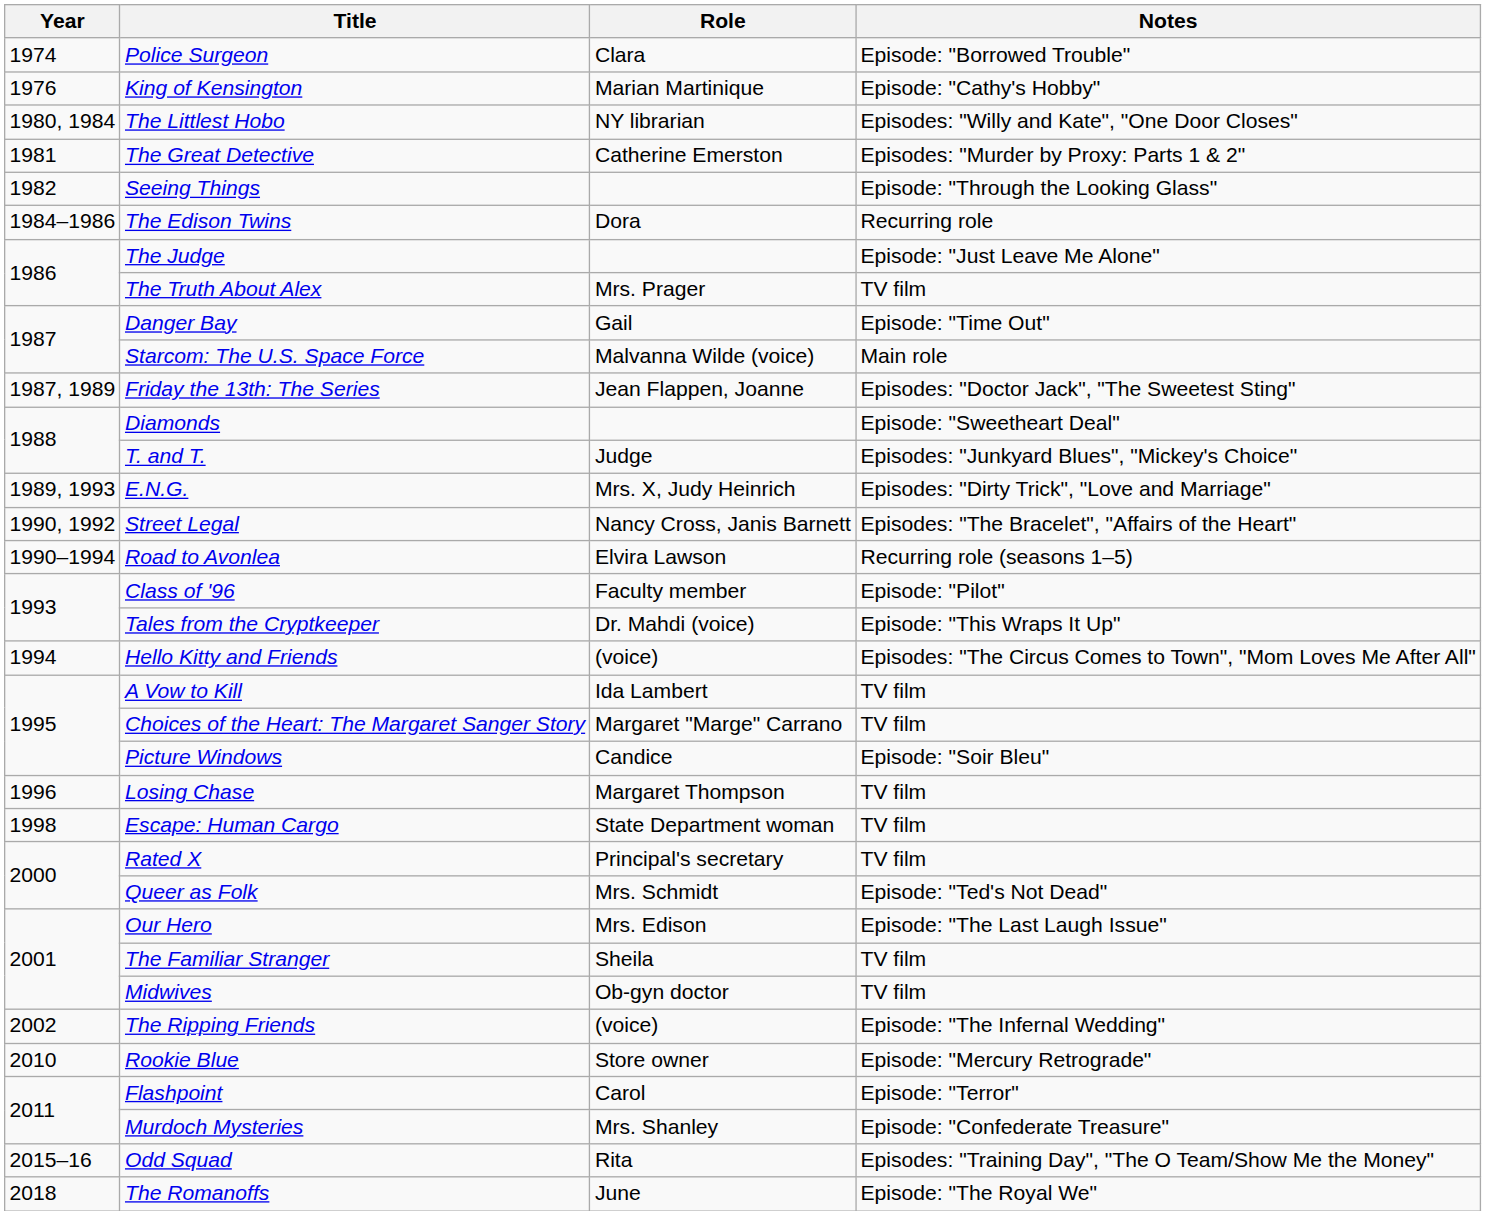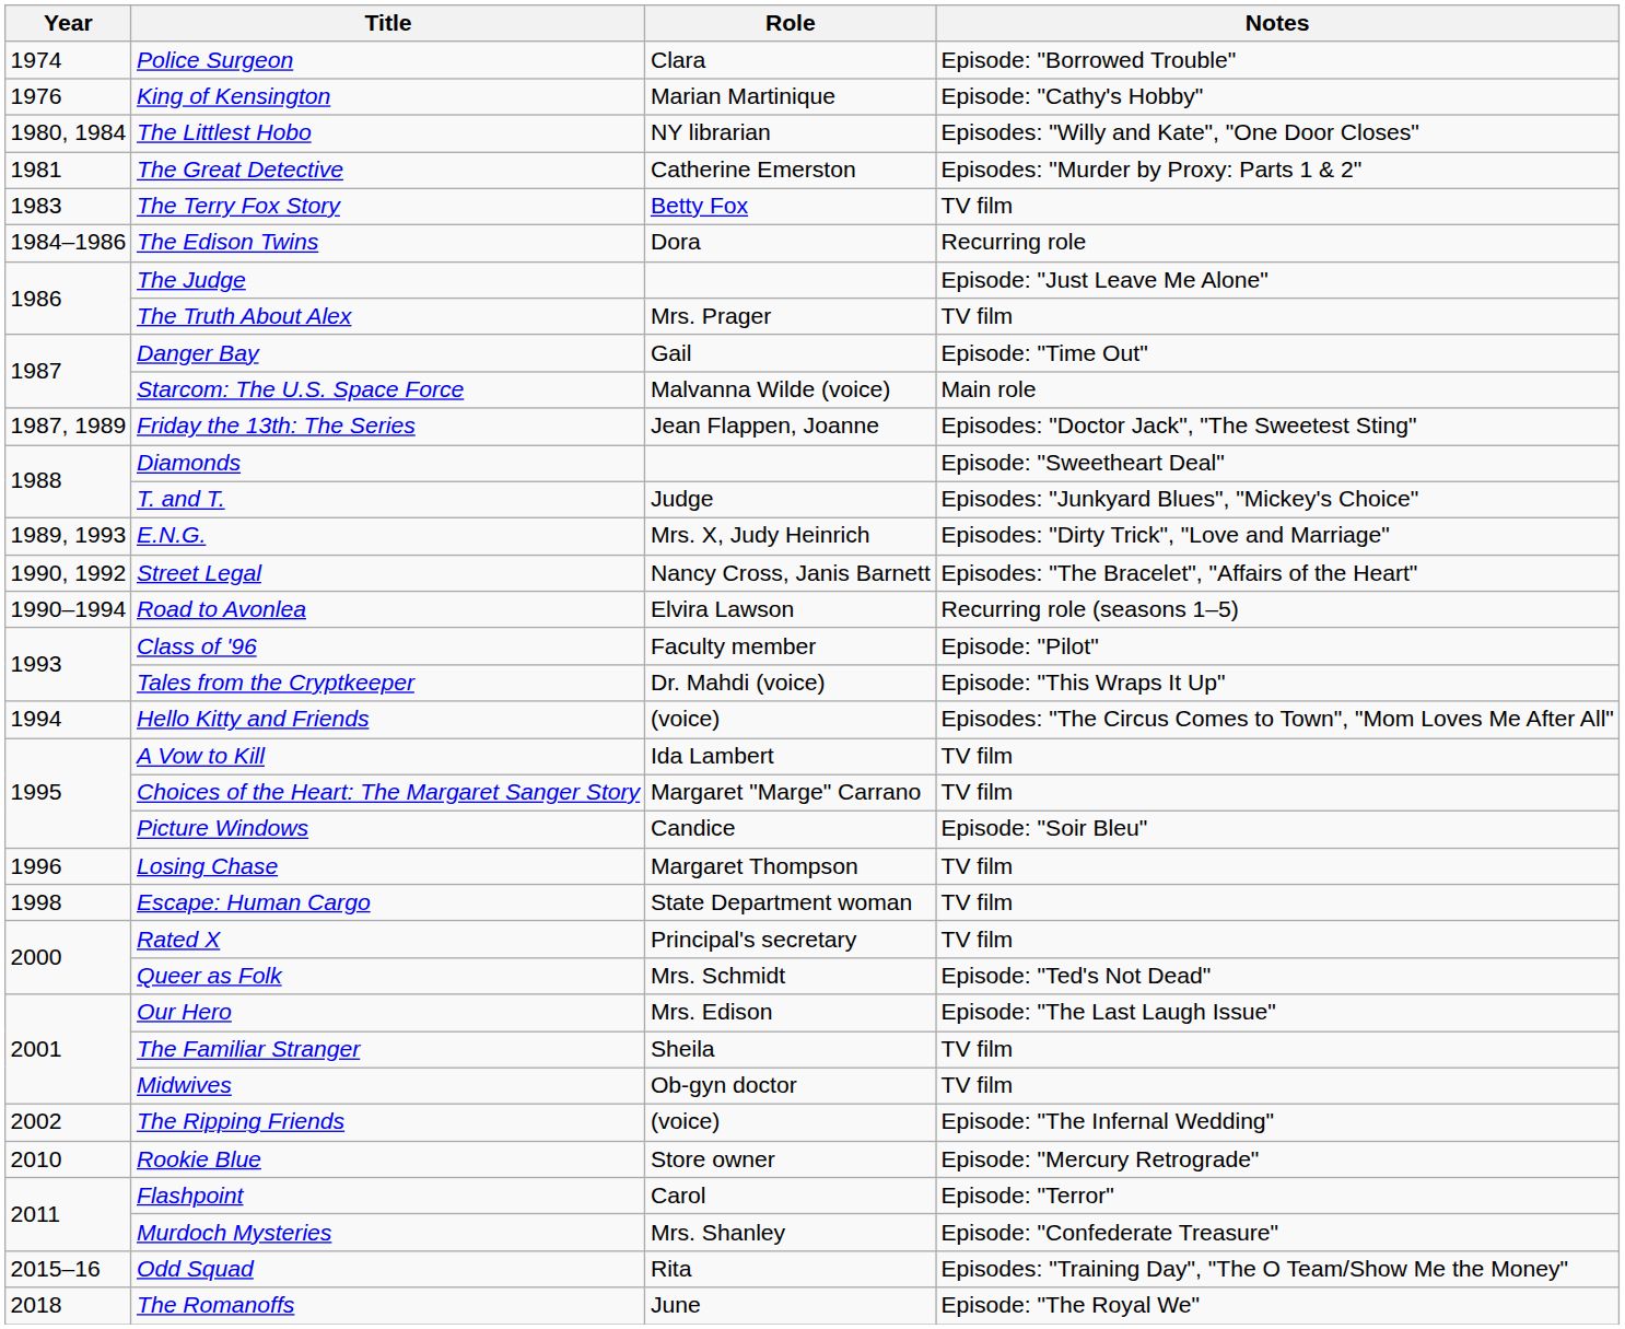- row: 1982 | Seeing Things | Episode: "Through the Looking Glass"
+ row: 1983 | The Terry Fox Story | Betty Fox | TV film
